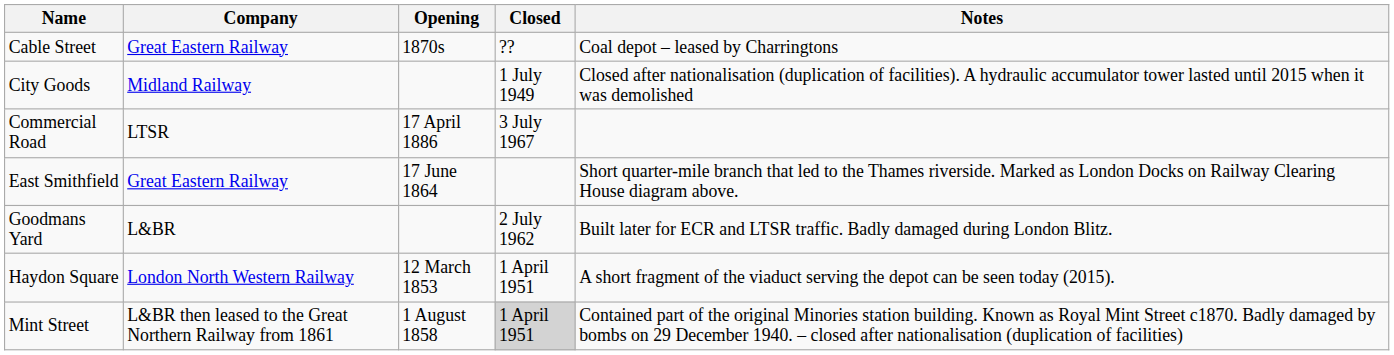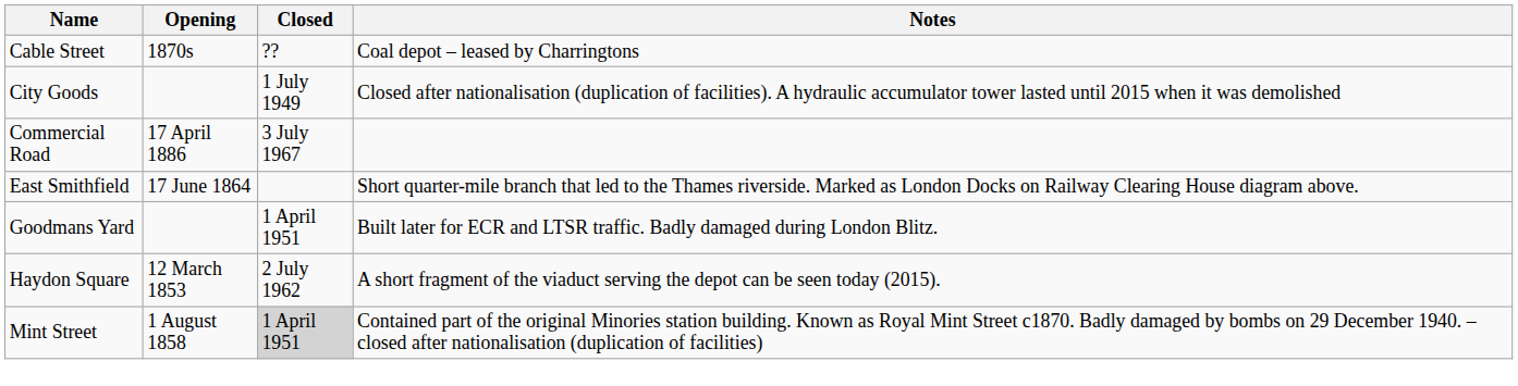- column: Company | Great Eastern Railway | Midland Railway | LTSR | Great Eastern Railway | L&BR | London North Western Railway | L&BR then leased to the Great Northern Railway from 1861
Goodmans Yard | Closed: 2 July 1962 -> 1 April 1951
Haydon Square | Closed: 1 April 1951 -> 2 July 1962
